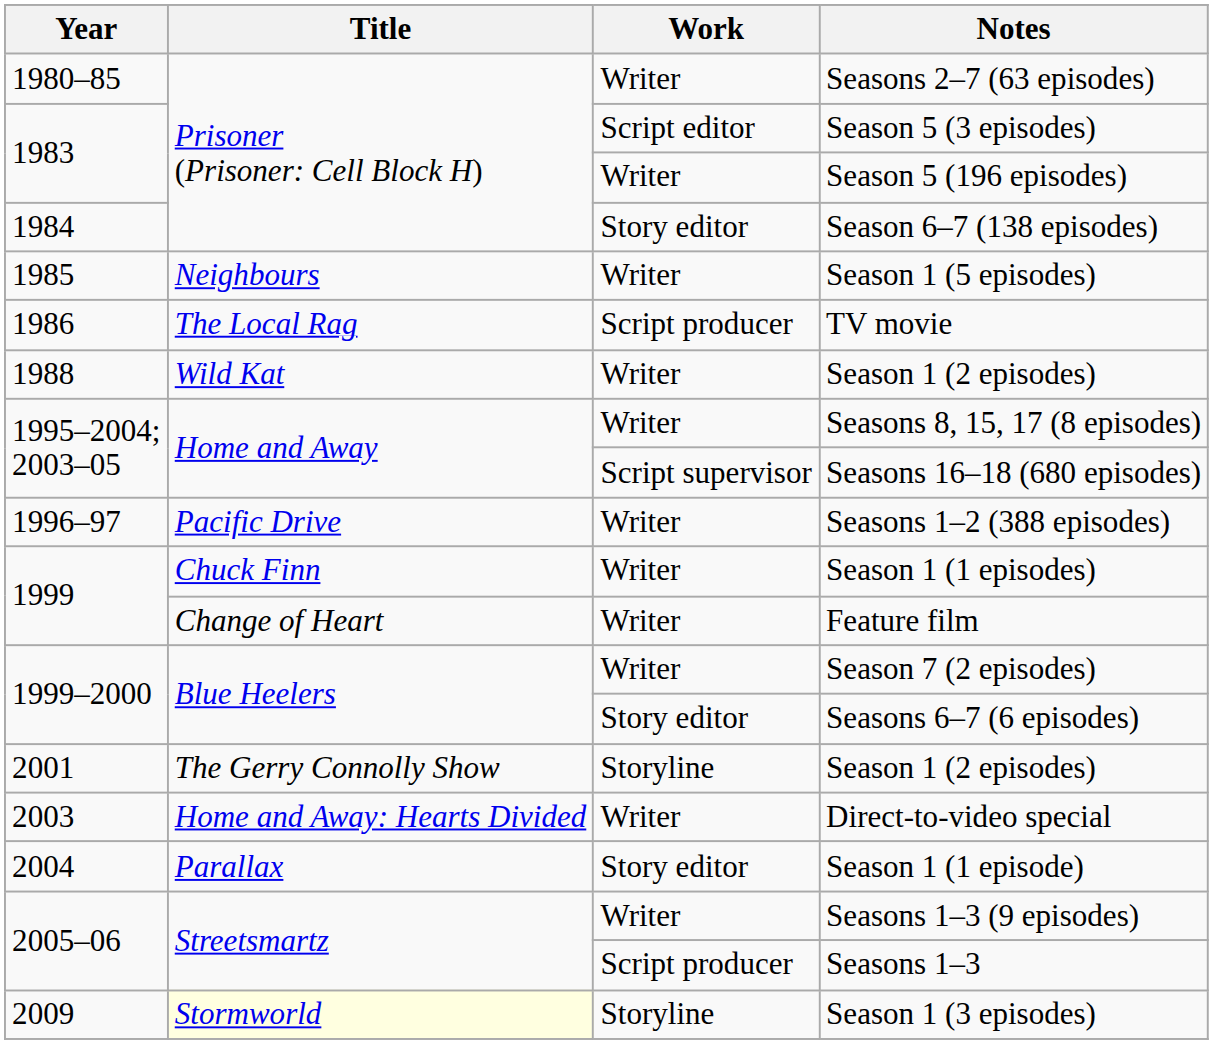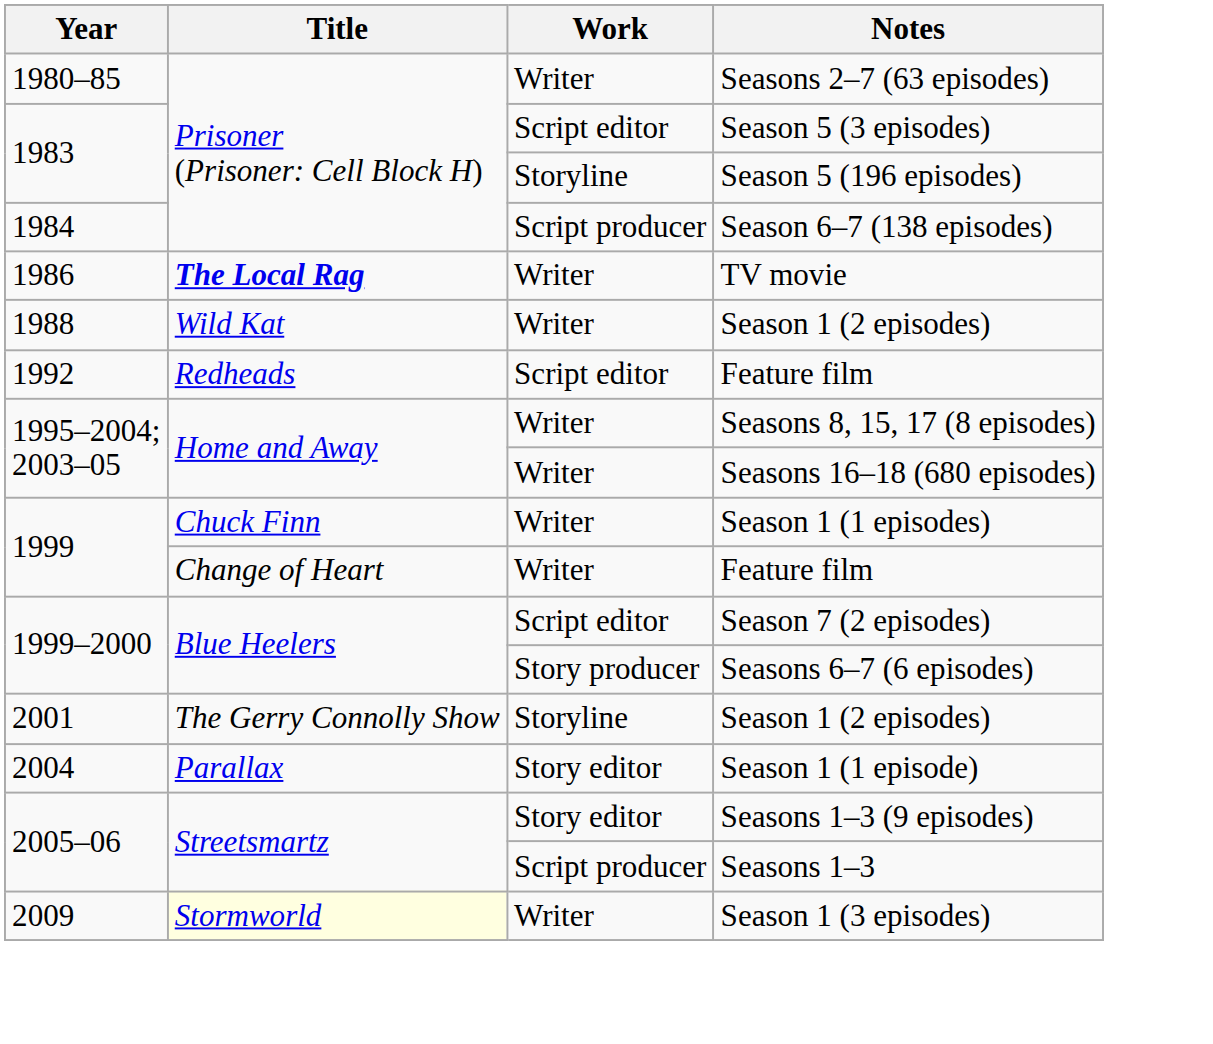Season 5 (196 episodes) | Work: Writer -> Storyline
Season 6–7 (138 episodes) | Work: Story editor -> Script producer
- row: 1985 | Neighbours | Writer | Season 1 (5 episodes)
TV movie | Title: normal -> bold
TV movie | Work: Script producer -> Writer
+ row: 1992 | Redheads | Script editor | Feature film
Seasons 16–18 (680 episodes) | Work: Script supervisor -> Writer
- row: 1996–97 | Pacific Drive | Writer | Seasons 1–2 (388 episodes)
Season 7 (2 episodes) | Work: Writer -> Script editor
Seasons 6–7 (6 episodes) | Work: Story editor -> Story producer
- row: 2003 | Home and Away: Hearts Divided | Writer | Direct-to-video special
Seasons 1–3 (9 episodes) | Work: Writer -> Story editor
Season 1 (3 episodes) | Work: Storyline -> Writer
